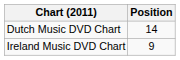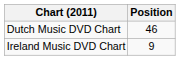Dutch Music DVD Chart | Position: 14 -> 46
